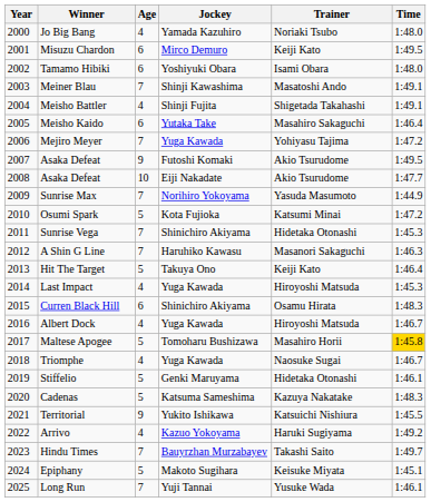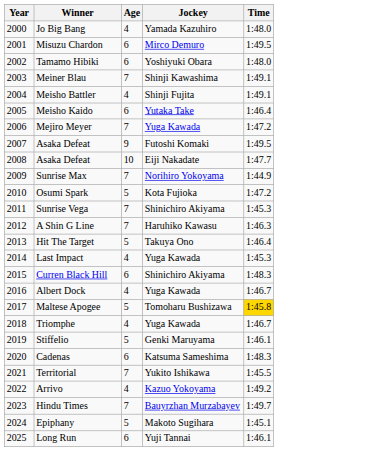- column: Trainer | Noriaki Tsubo | Keiji Kato | Isami Obara | Masatoshi Ando | Shigetada Takahashi | Masahiro Sakaguchi | Yohiyasu Tajima | Akio Tsurudome | Akio Tsurudome | Yasuda Masumoto | Katsumi Minai | Hidetaka Otonashi | Masanori Sakaguchi | Keiji Kato | Hiroyoshi Matsuda | Osamu Hirata | Hiroyoshi Matsuda | Masahiro Horii | Naosuke Sugai | Hidetaka Otonashi | Kazuya Nakatake | Katsuichi Nishiura | Haruki Sugiyama | Takashi Saito | Keisuke Miyata | Yusuke Wada
Cadenas | Age: 5 -> 6
Territorial | Age: 9 -> 7
Long Run | Age: 7 -> 6
